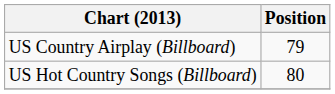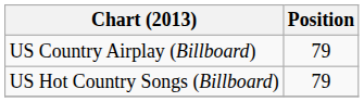US Hot Country Songs (Billboard) | Position: 80 -> 79
